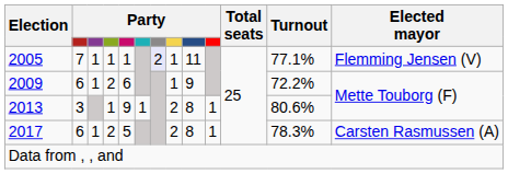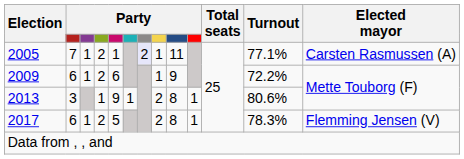2005 | column 4: 1 -> 2
2005 | Elected mayor: Flemming Jensen (V) -> Carsten Rasmussen (A)
2017 | Elected mayor: Carsten Rasmussen (A) -> Flemming Jensen (V)
